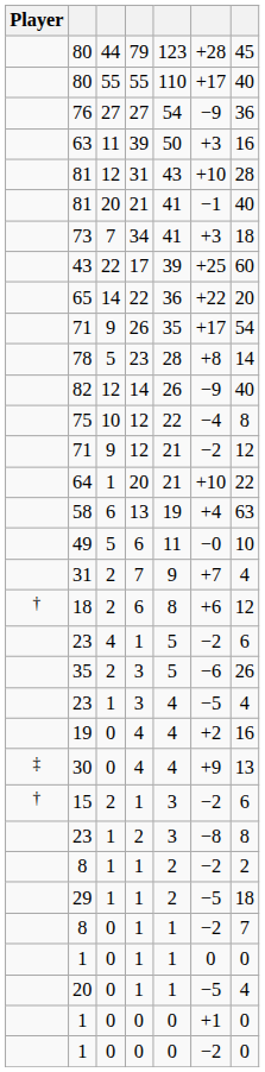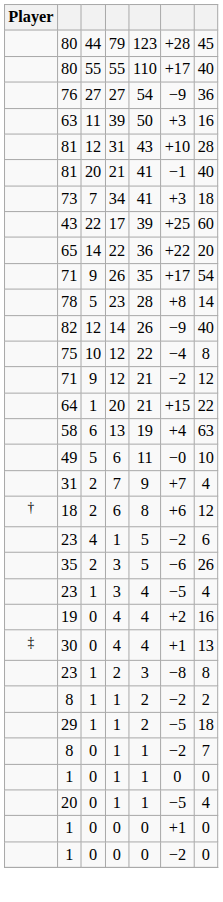64 | column 6: +10 -> +15
30 | column 6: +9 -> +1
- row: † | 15 | 2 | 1 | 3 | −2 | 6
